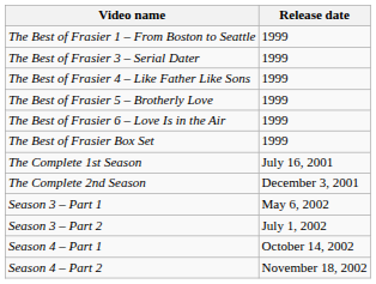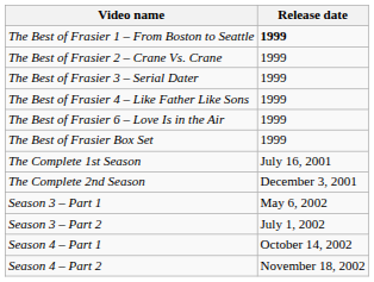The Best of Frasier 1 – From Boston to Seattle | Release date: normal -> bold
+ row: The Best of Frasier 2 – Crane Vs. Crane | 1999
- row: The Best of Frasier 5 – Brotherly Love | 1999
